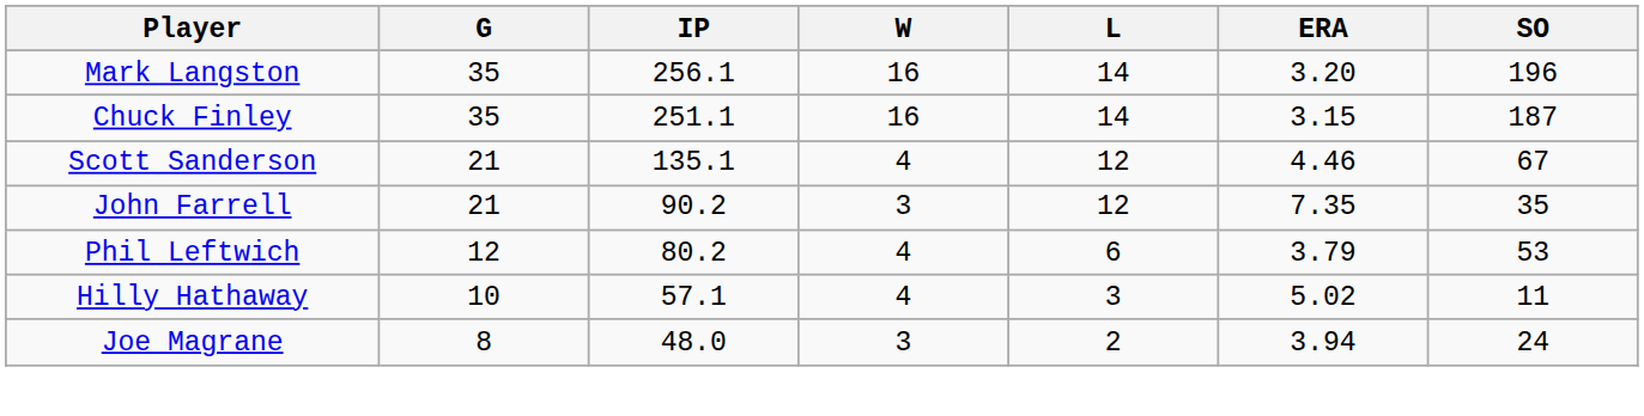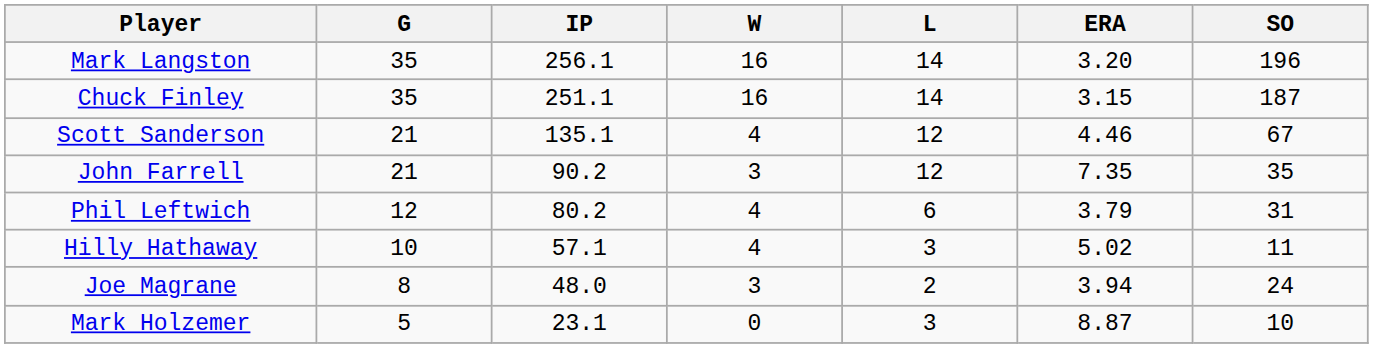Phil Leftwich | SO: 53 -> 31
+ row: Mark Holzemer | 5 | 23.1 | 0 | 3 | 8.87 | 10
